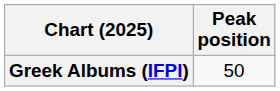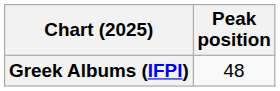Greek Albums (IFPI) | Peak position: 50 -> 48
